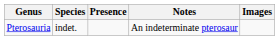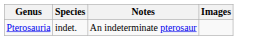- column: Presence
